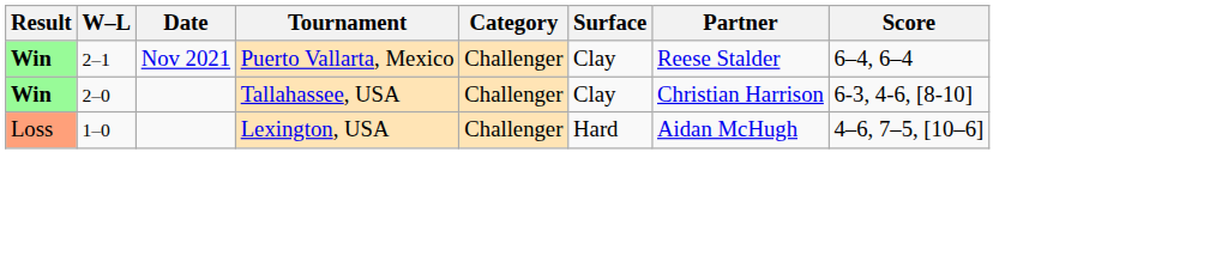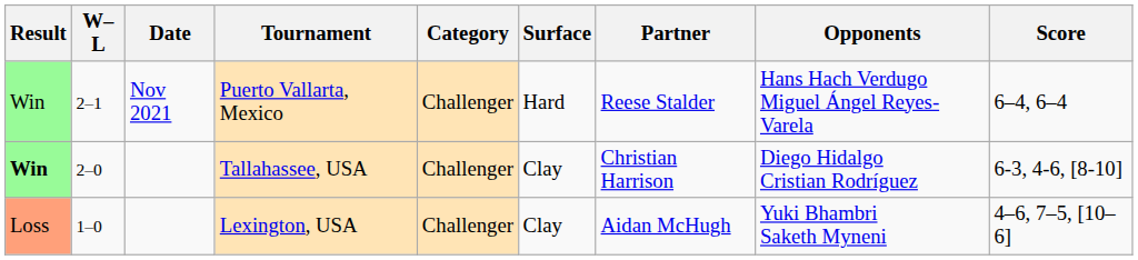+ column: Opponents | Hans Hach Verdugo Miguel Ángel Reyes-Varela | Diego Hidalgo Cristian Rodríguez | Yuki Bhambri Saketh Myneni
Puerto Vallarta, Mexico | Result: bold -> normal
Puerto Vallarta, Mexico | Surface: Clay -> Hard
Lexington, USA | Surface: Hard -> Clay
